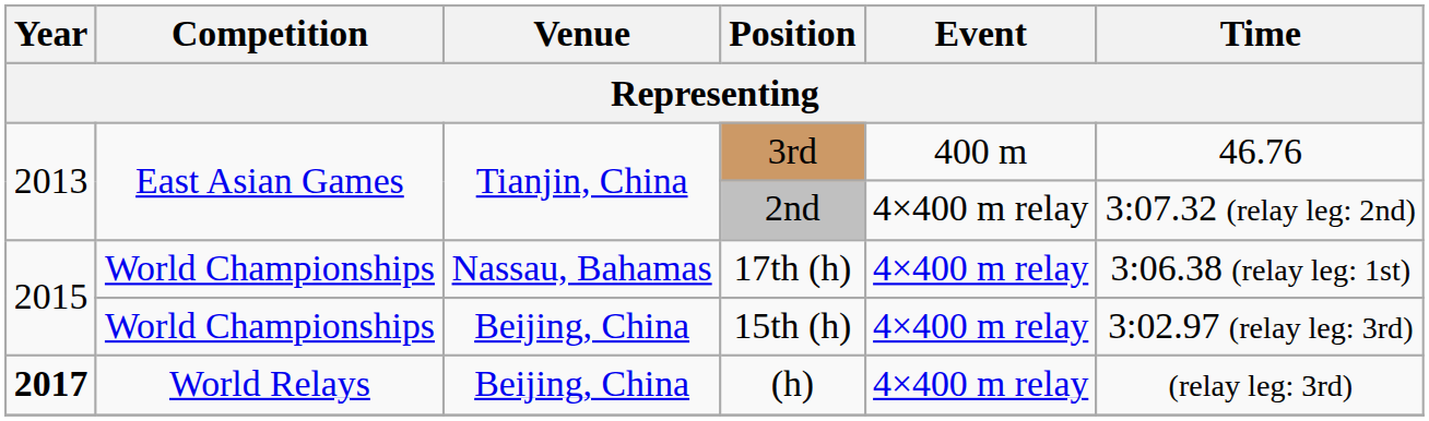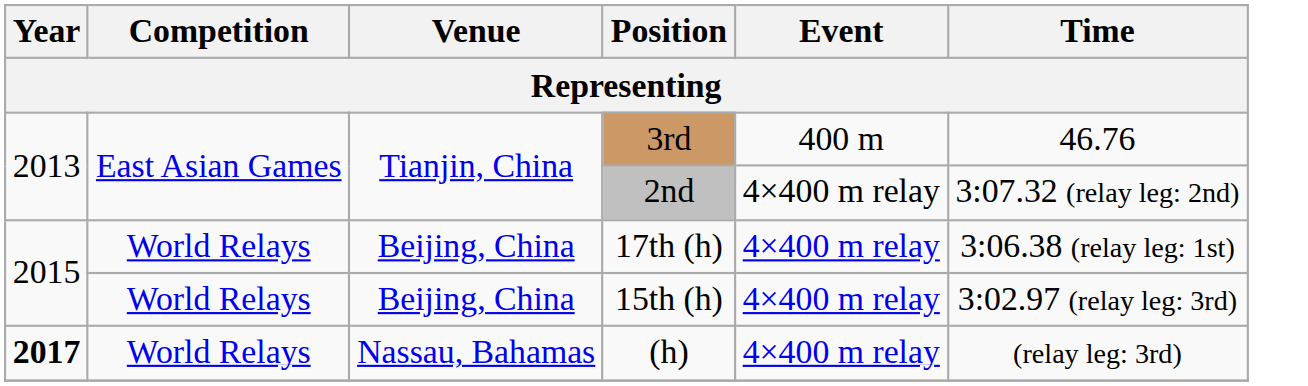17th (h) | Competition: World Championships -> World Relays
17th (h) | Venue: Nassau, Bahamas -> Beijing, China
15th (h) | Competition: World Championships -> World Relays
(h) | Venue: Beijing, China -> Nassau, Bahamas
